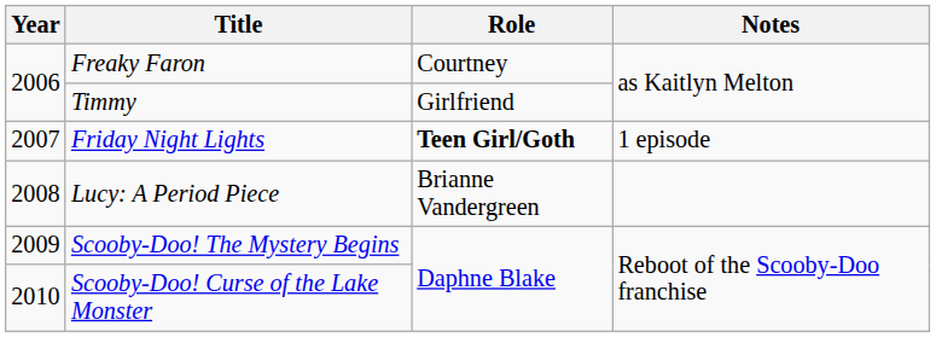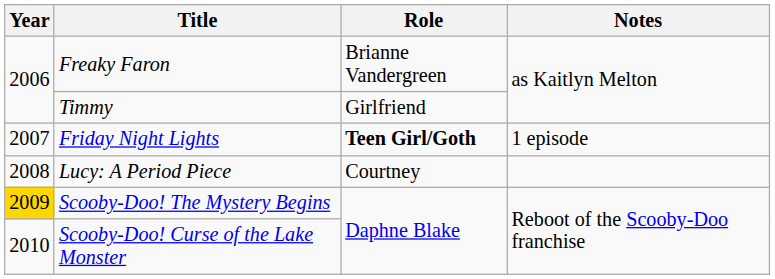Freaky Faron | Role: Courtney -> Brianne Vandergreen
Lucy: A Period Piece | Role: Brianne Vandergreen -> Courtney
Scooby-Doo! The Mystery Begins | Year: no background -> gold background
